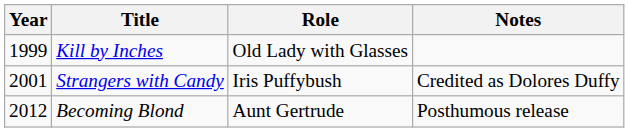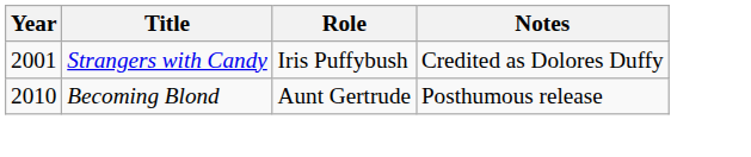- row: 1999 | Kill by Inches | Old Lady with Glasses
Becoming Blond | Year: 2012 -> 2010
